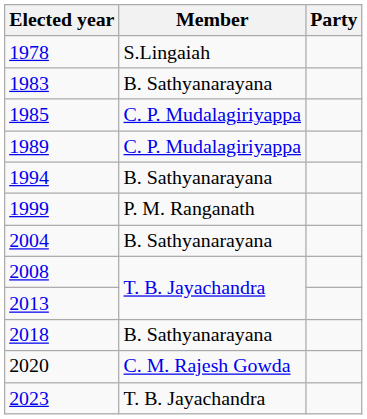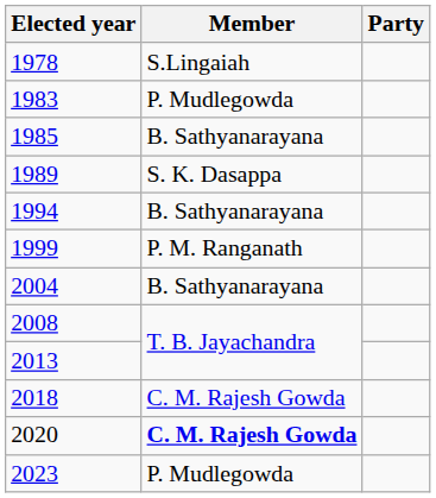1983 | Member: B. Sathyanarayana -> P. Mudlegowda
1985 | Member: C. P. Mudalagiriyappa -> B. Sathyanarayana
1989 | Member: C. P. Mudalagiriyappa -> S. K. Dasappa
2018 | Member: B. Sathyanarayana -> C. M. Rajesh Gowda
2020 | Member: normal -> bold
2023 | Member: T. B. Jayachandra -> P. Mudlegowda
